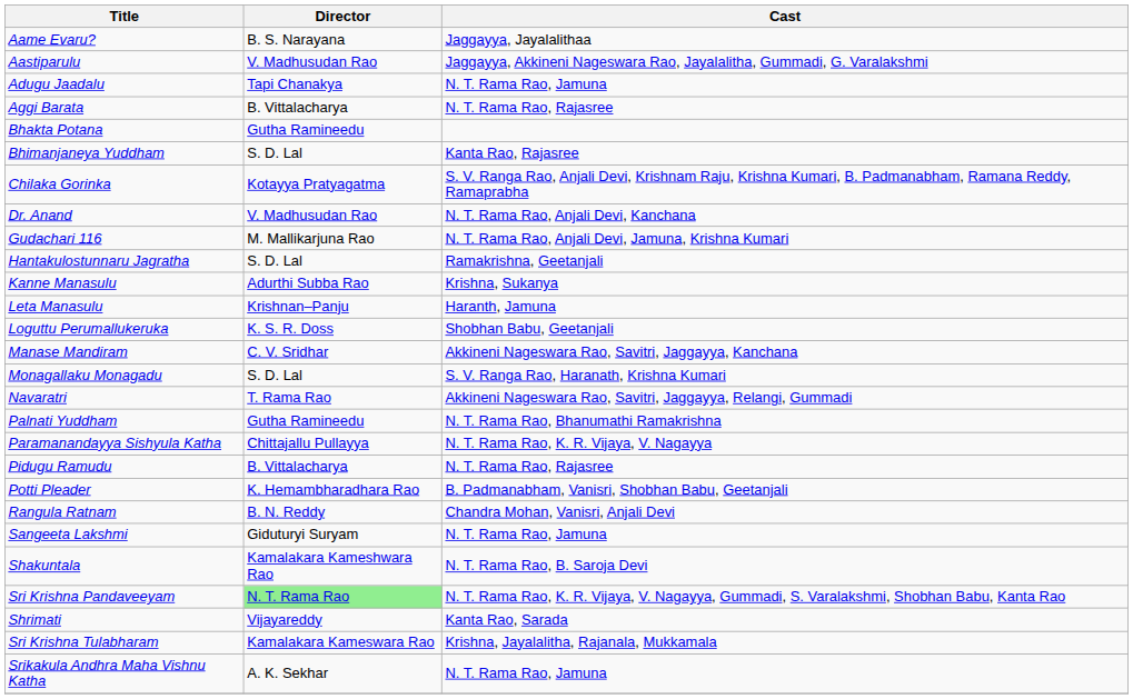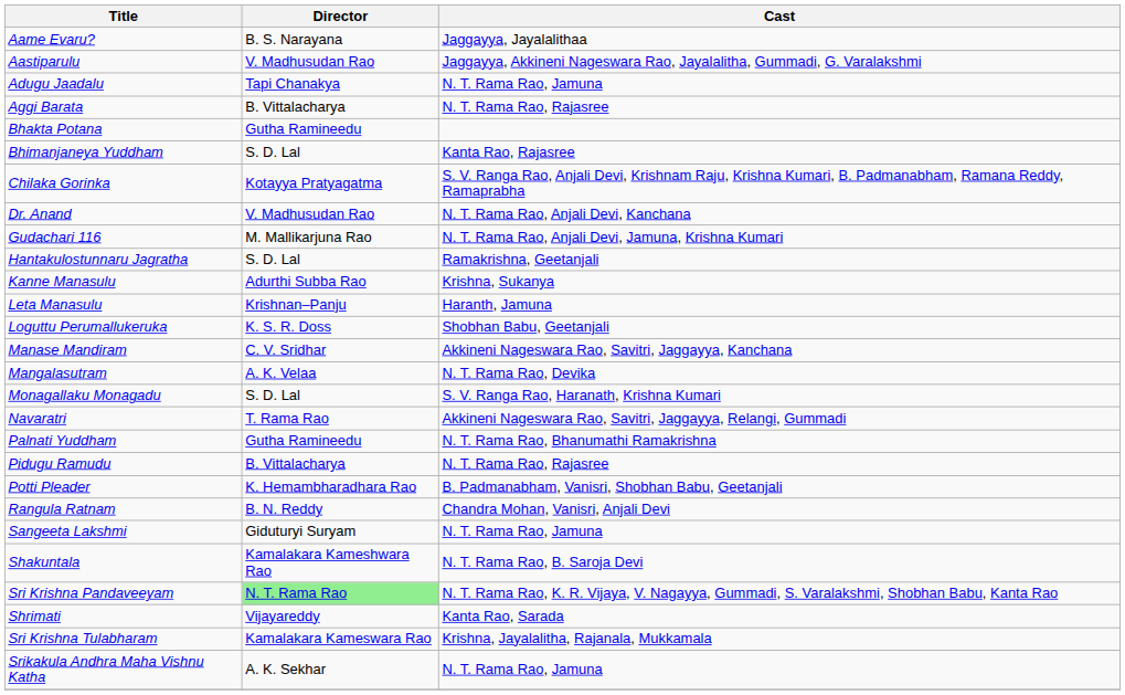+ row: Mangalasutram | A. K. Velaa | N. T. Rama Rao, Devika
- row: Paramanandayya Sishyula Katha | Chittajallu Pullayya | N. T. Rama Rao, K. R. Vijaya, V. Nagayya
